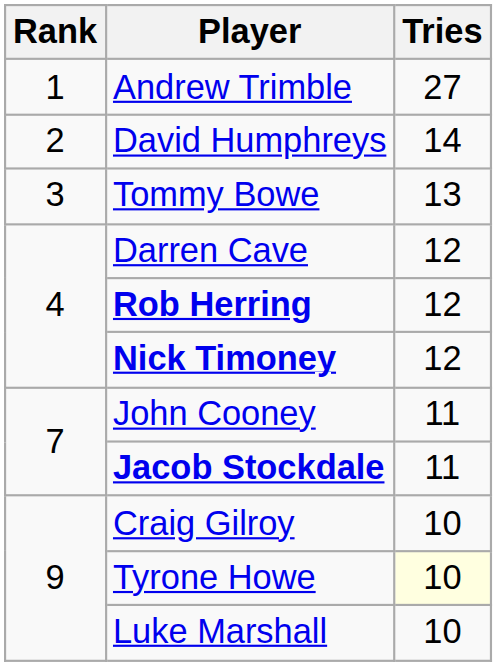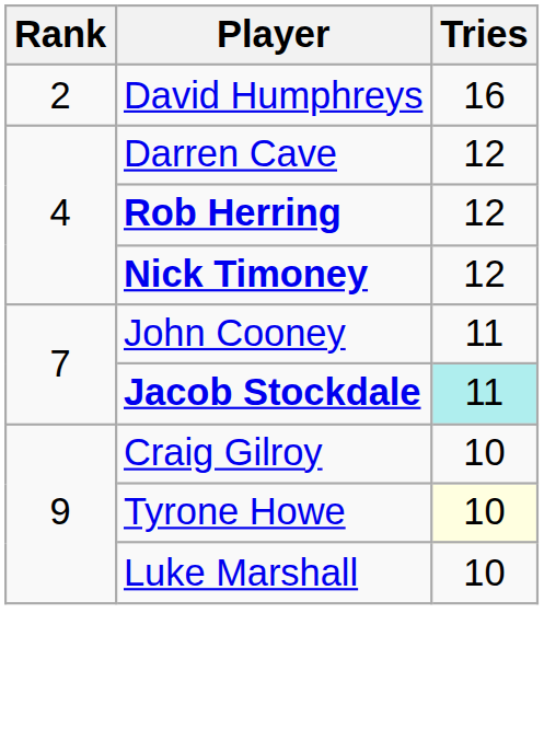- row: 1 | Andrew Trimble | 27
David Humphreys | Tries: 14 -> 16
- row: 3 | Tommy Bowe | 13
Jacob Stockdale | Tries: no background -> paleturquoise background
